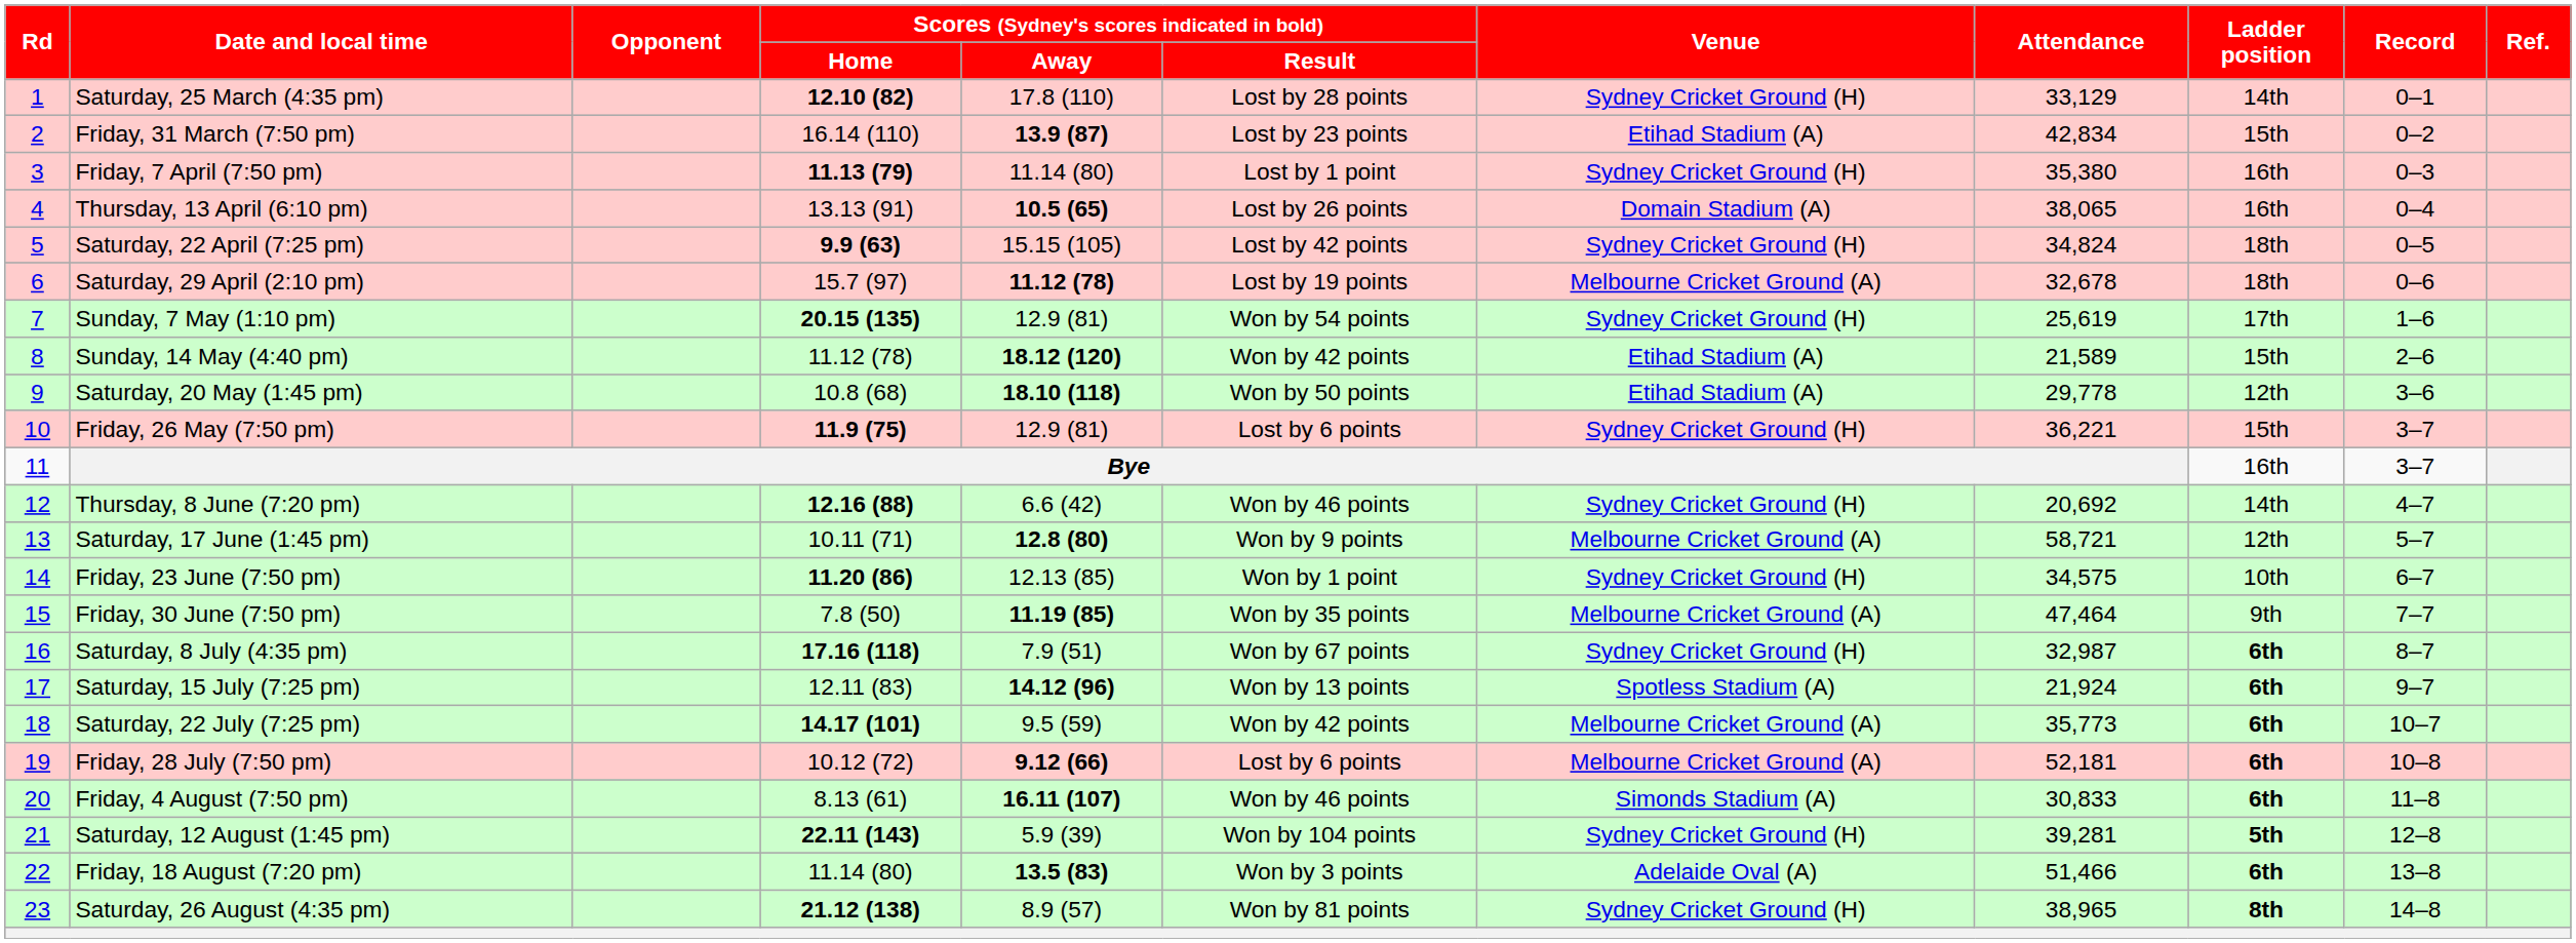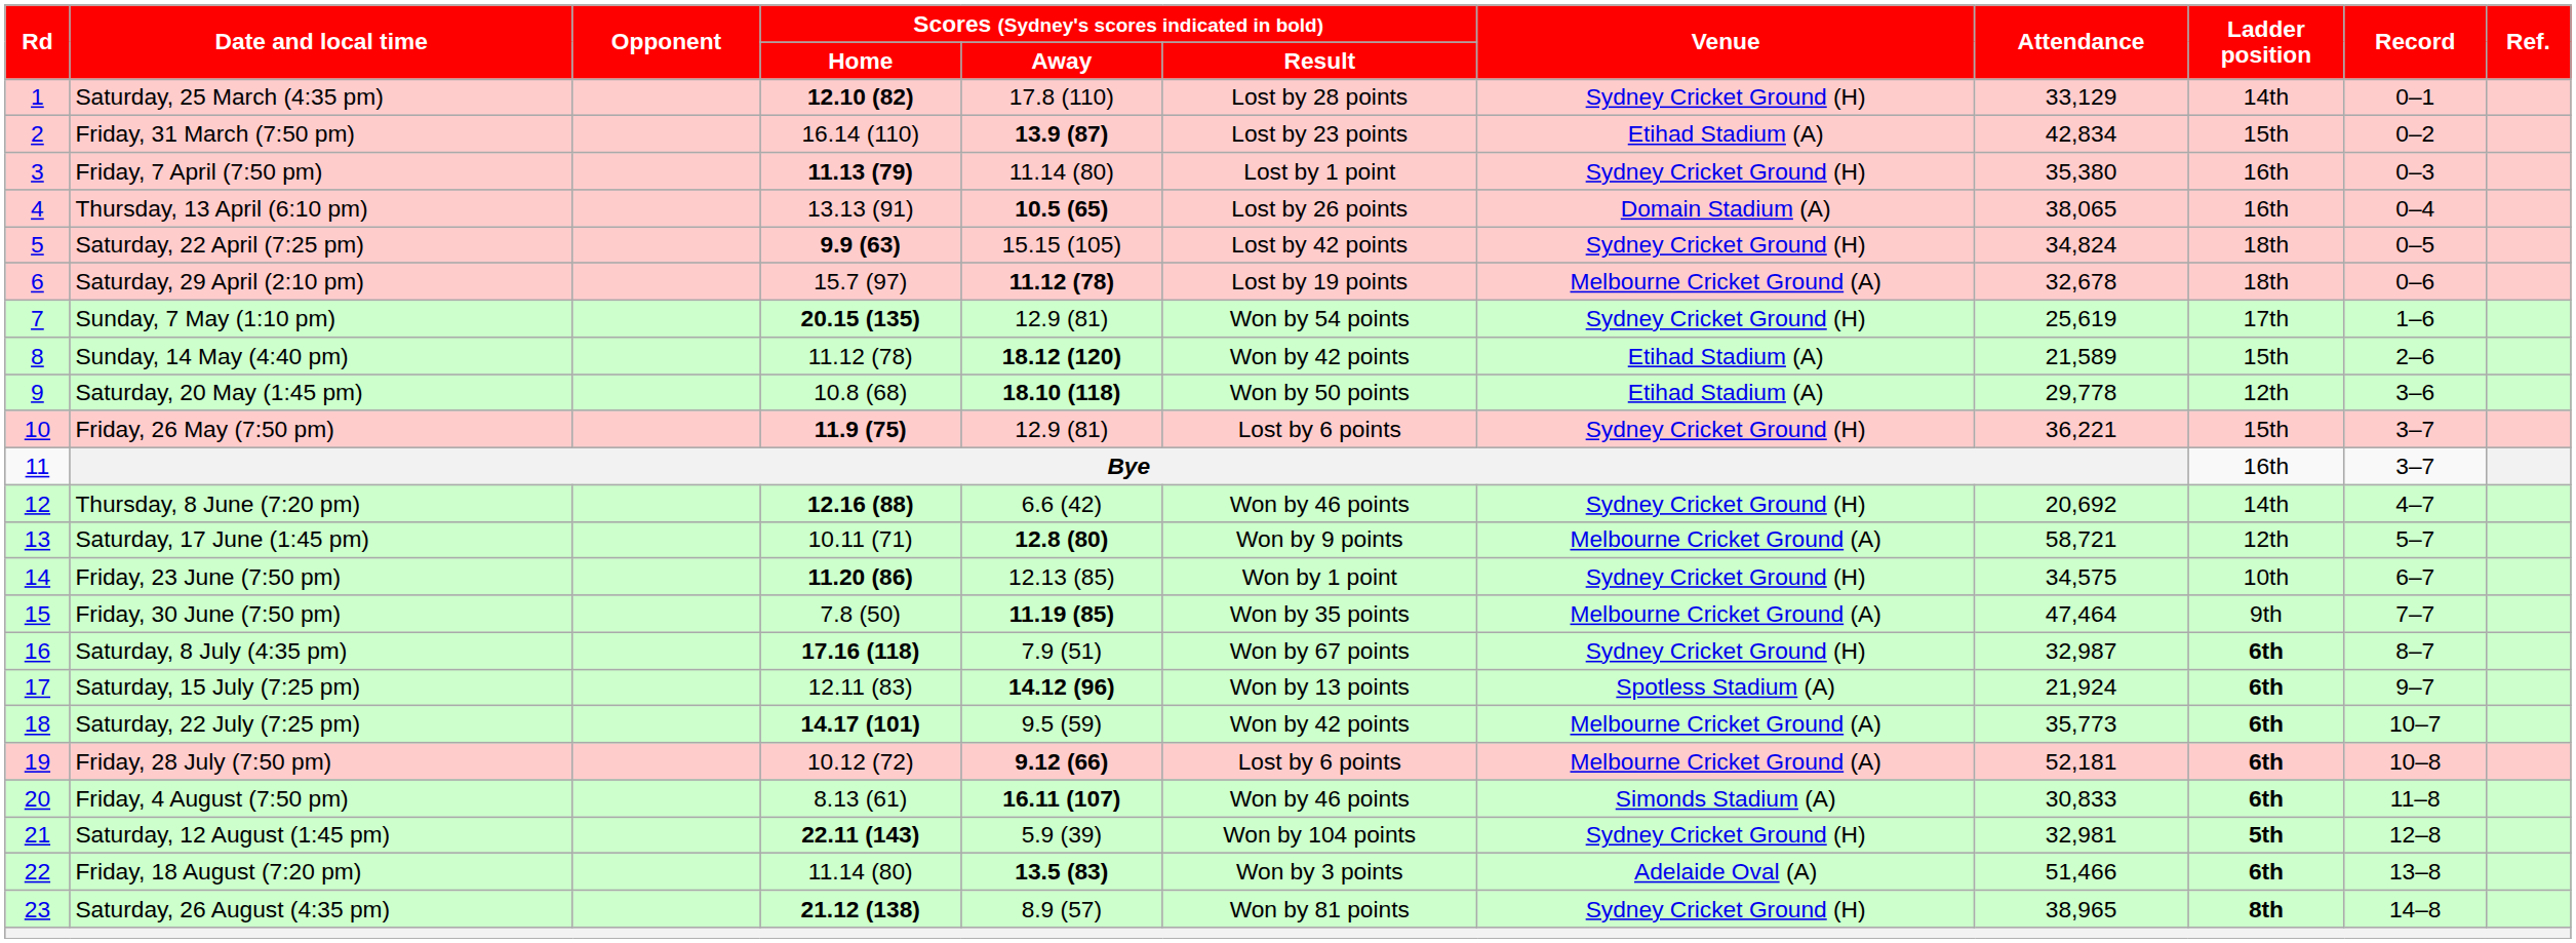Saturday, 12 August (1:45 pm) | column 8: 39,281 -> 32,981
